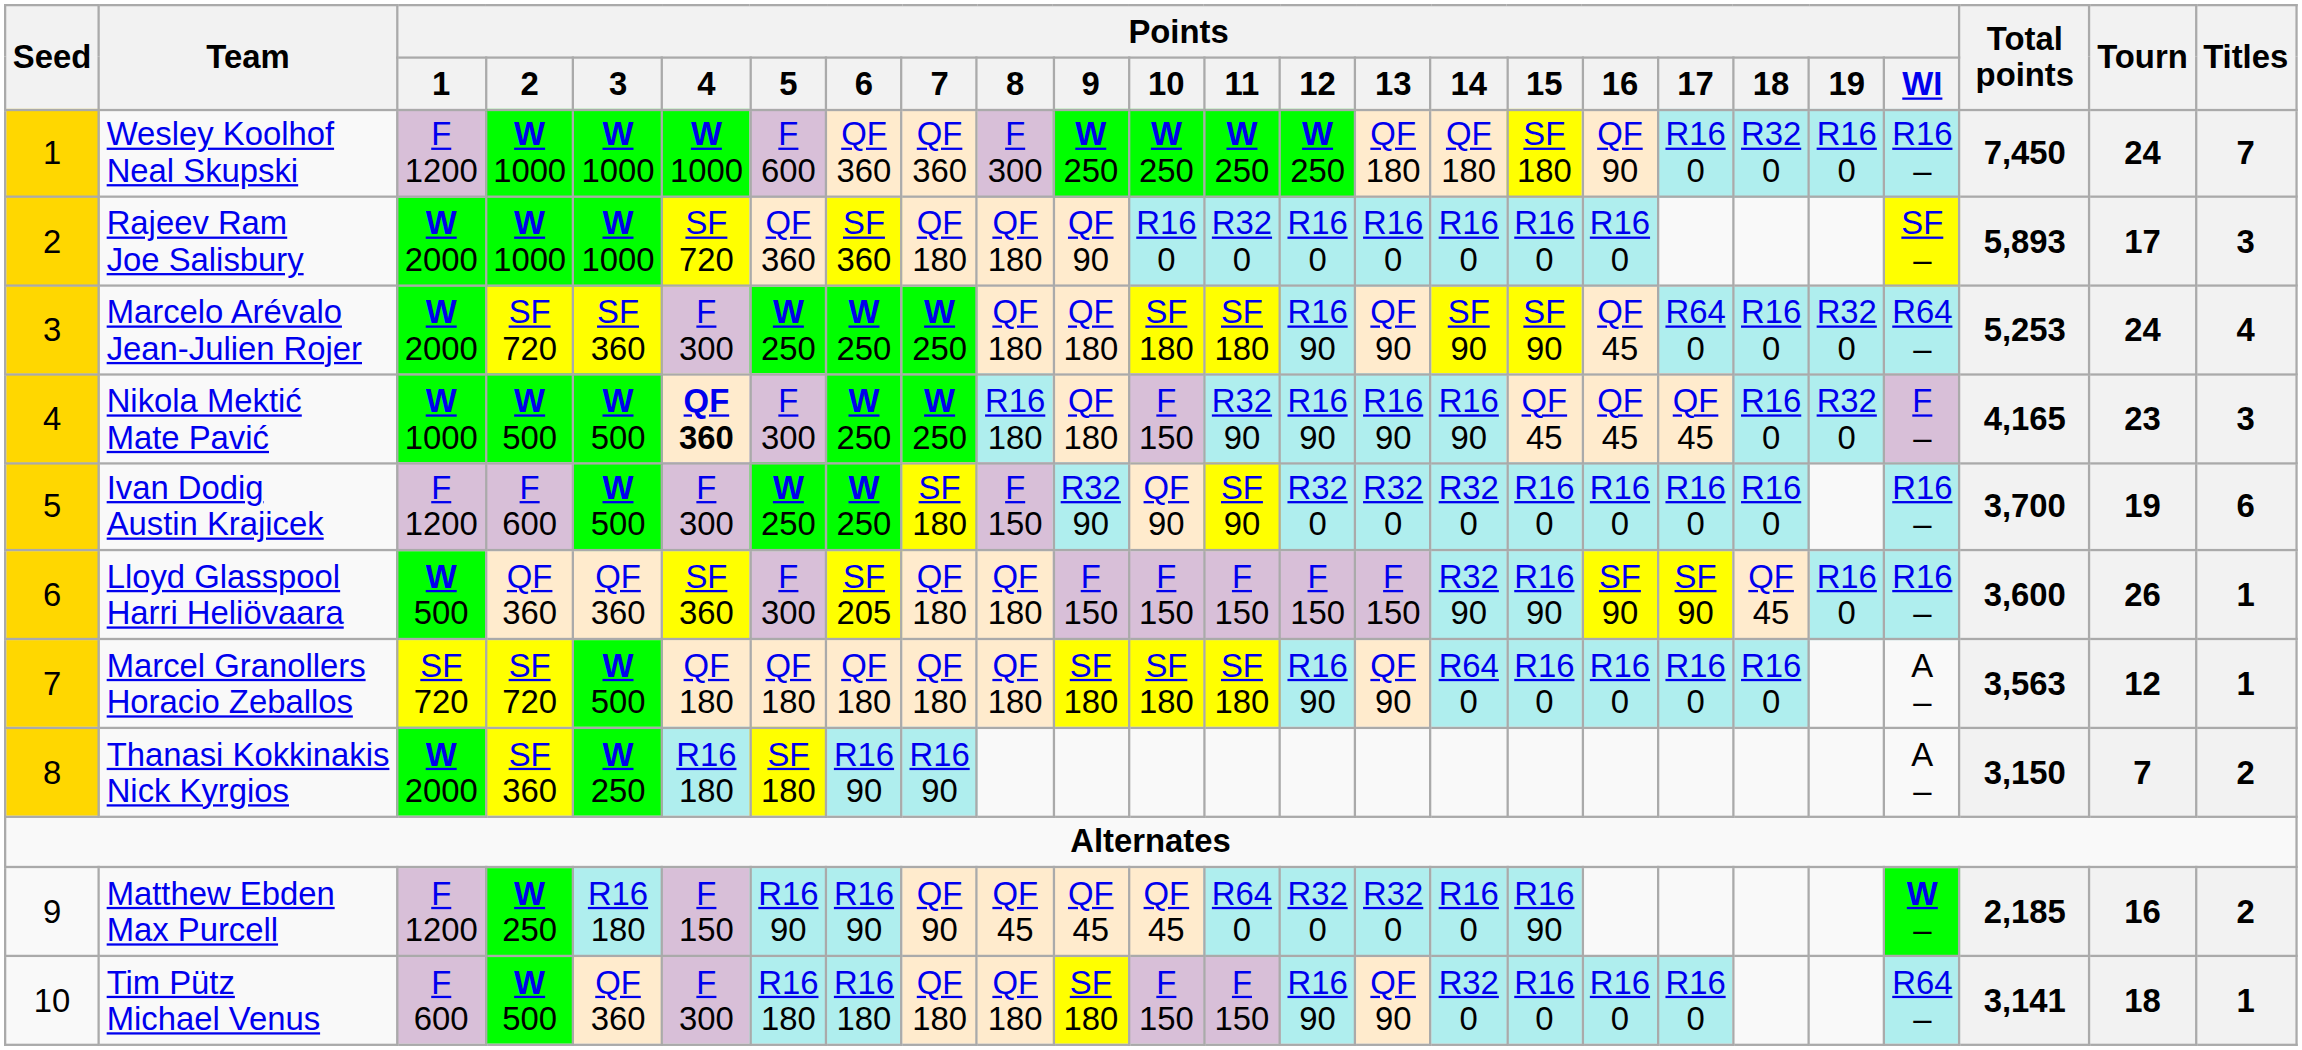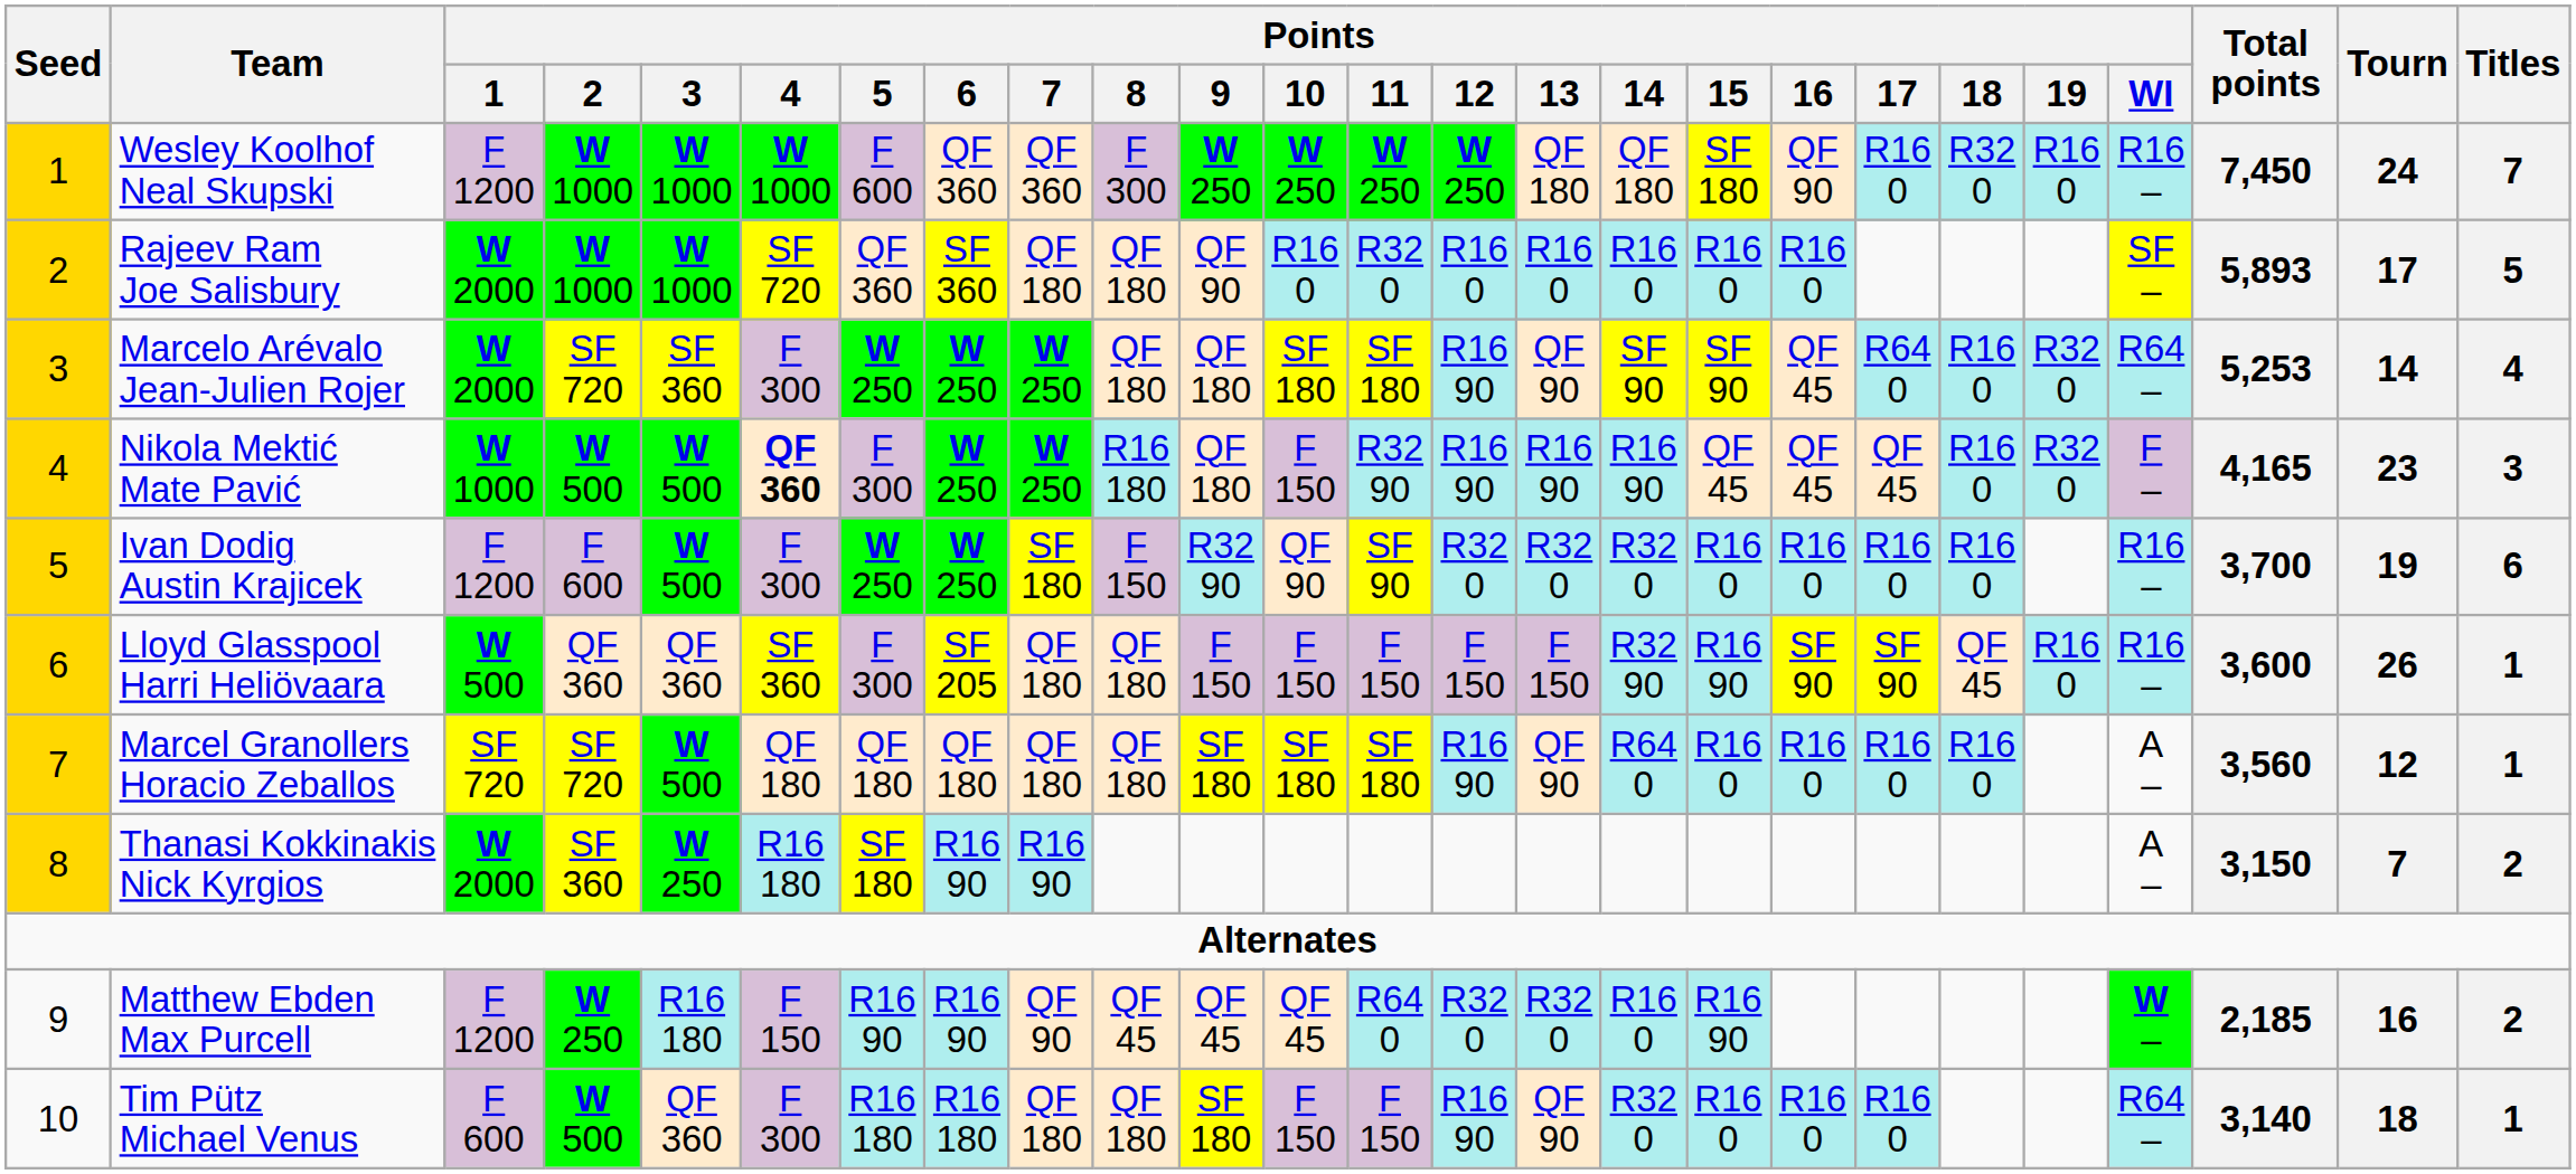Rajeev Ram Joe Salisbury | Titles: 3 -> 5
Marcelo Arévalo Jean-Julien Rojer | Tourn: 24 -> 14
Marcel Granollers Horacio Zeballos | Total points: 3,563 -> 3,560
Tim Pütz Michael Venus | Total points: 3,141 -> 3,140
